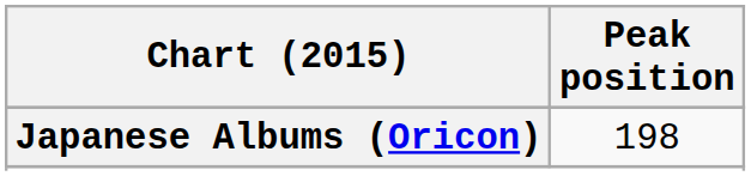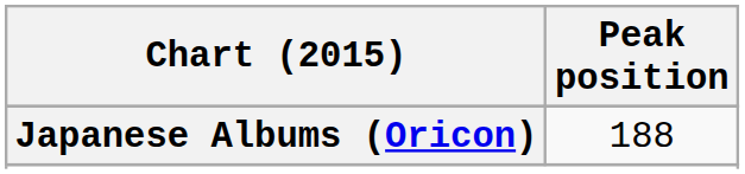Japanese Albums (Oricon) | Peak position: 198 -> 188
